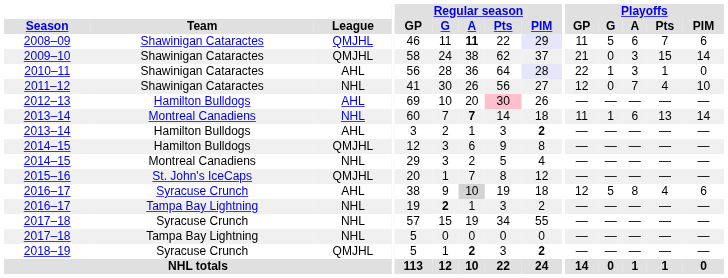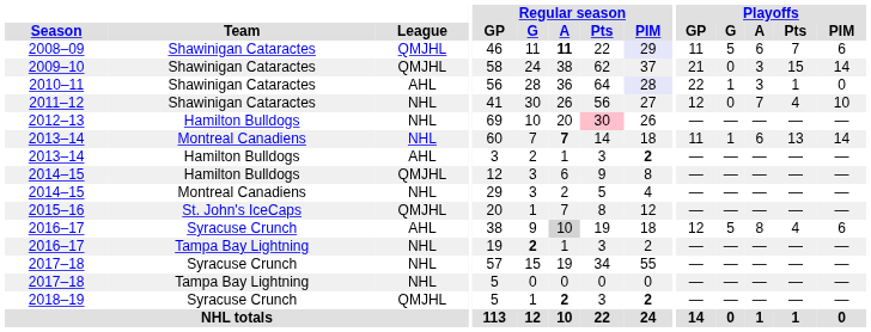2012–13 | League: AHL -> NHL
